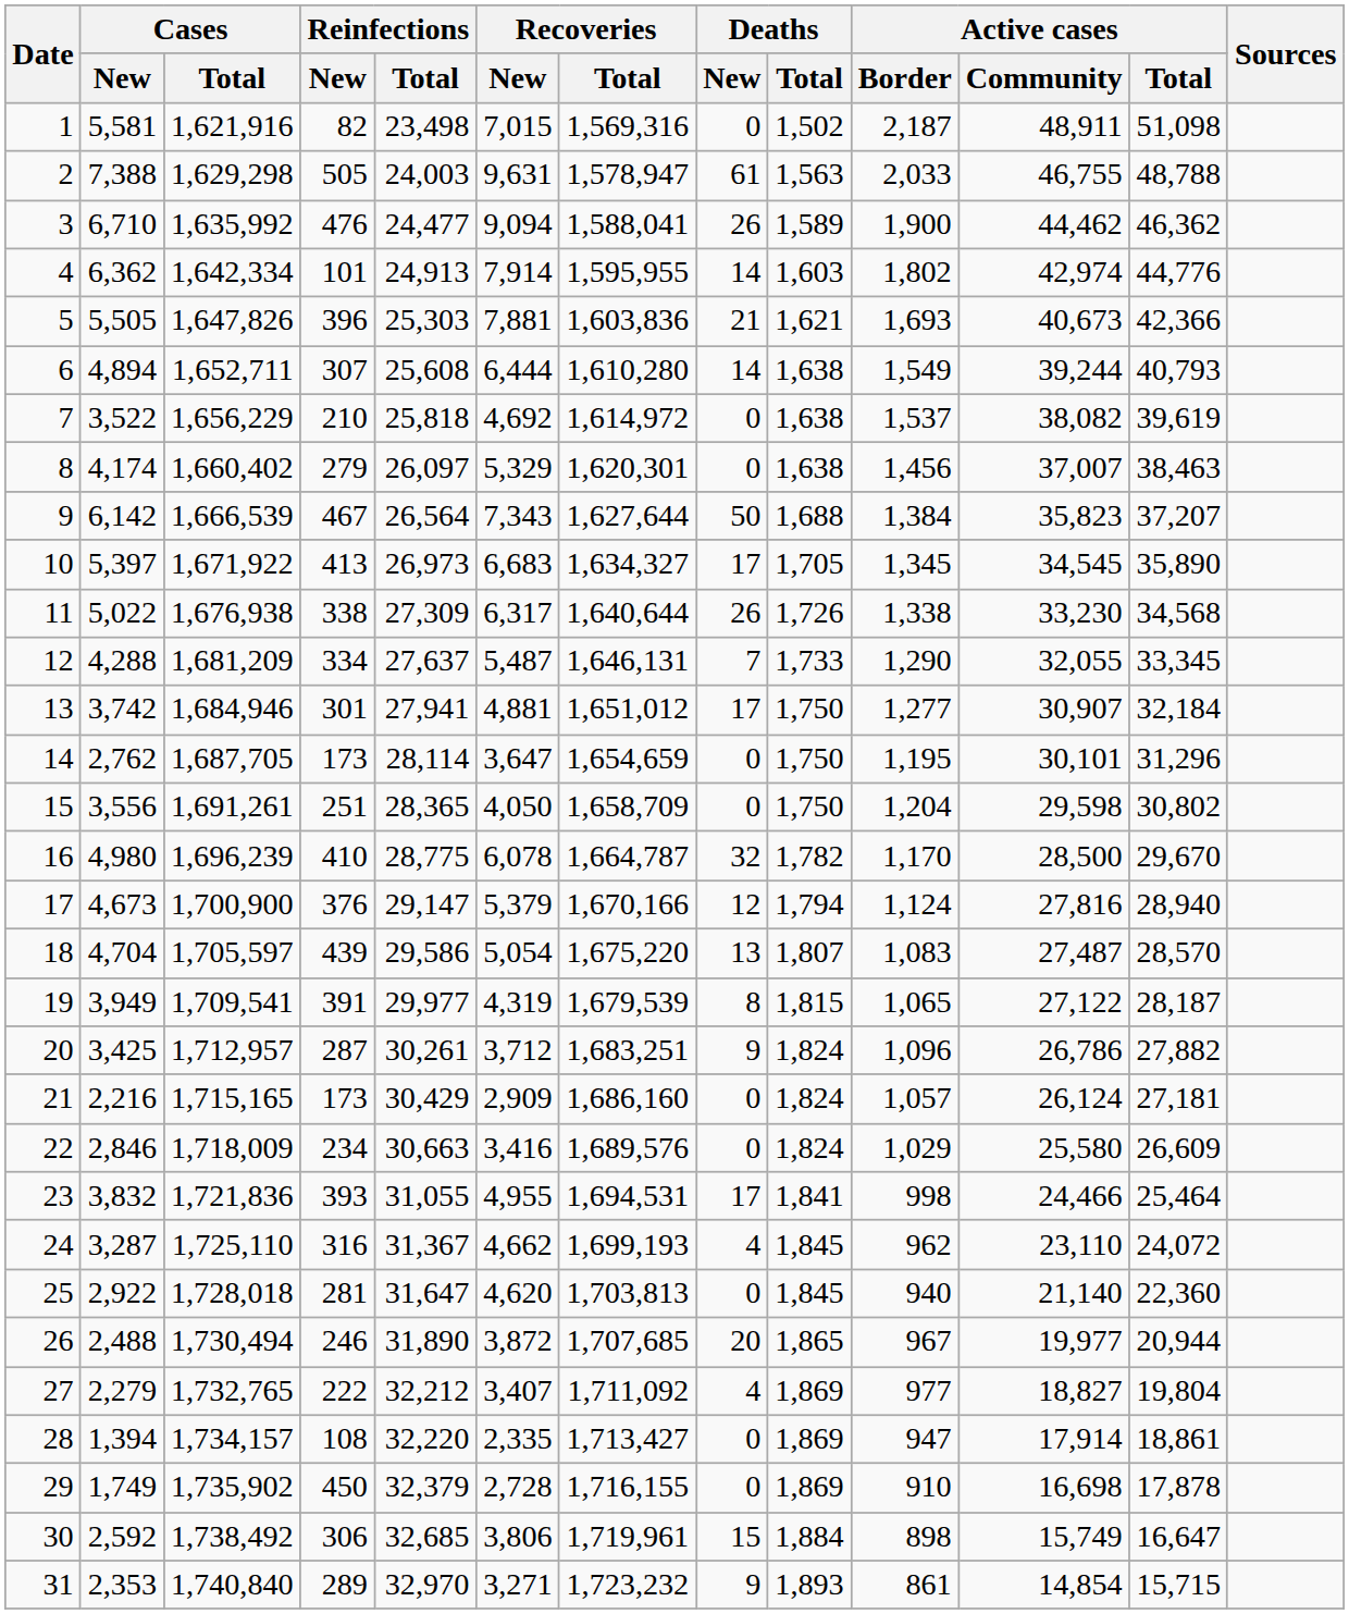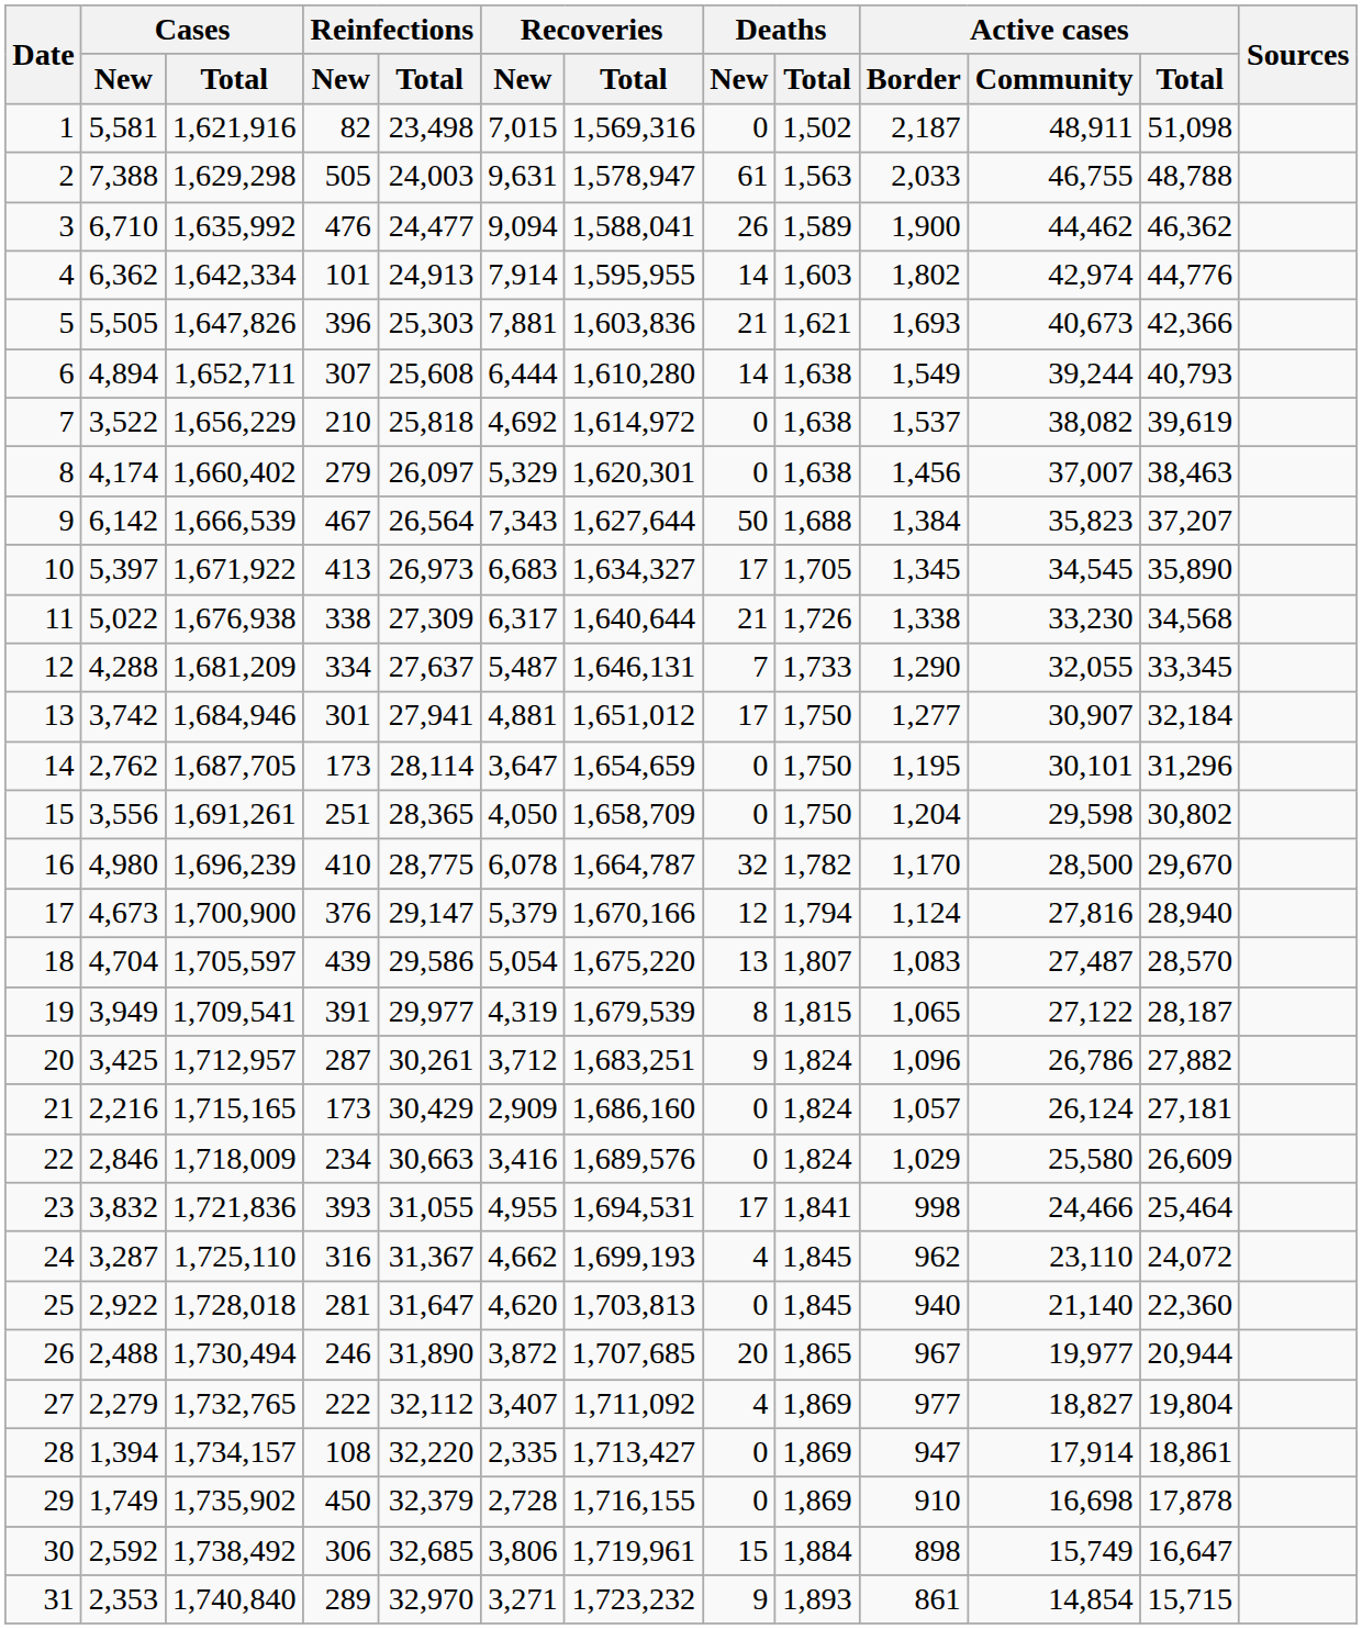11 | Deaths / New: 26 -> 21
27 | Reinfections / Total: 32,212 -> 32,112
